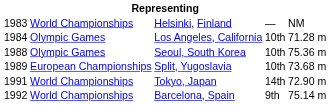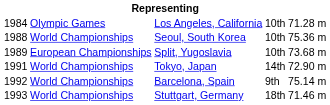- row: 1983 | World Championships | Helsinki, Finland | — | NM
Seoul, South Korea | column 2: Olympic Games -> World Championships
+ row: 1993 | World Championships | Stuttgart, Germany | 18th | 71.46 m
